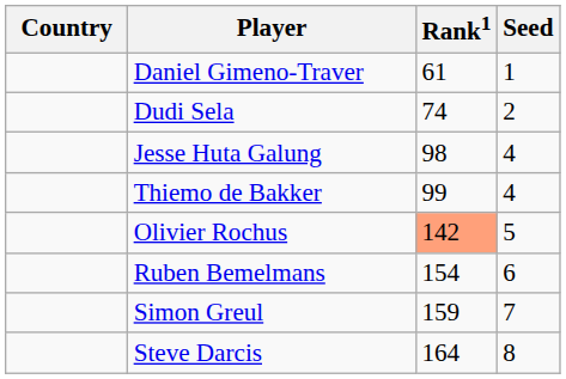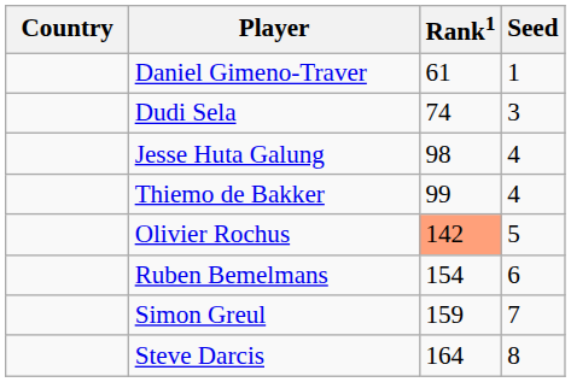Dudi Sela | Seed: 2 -> 3
